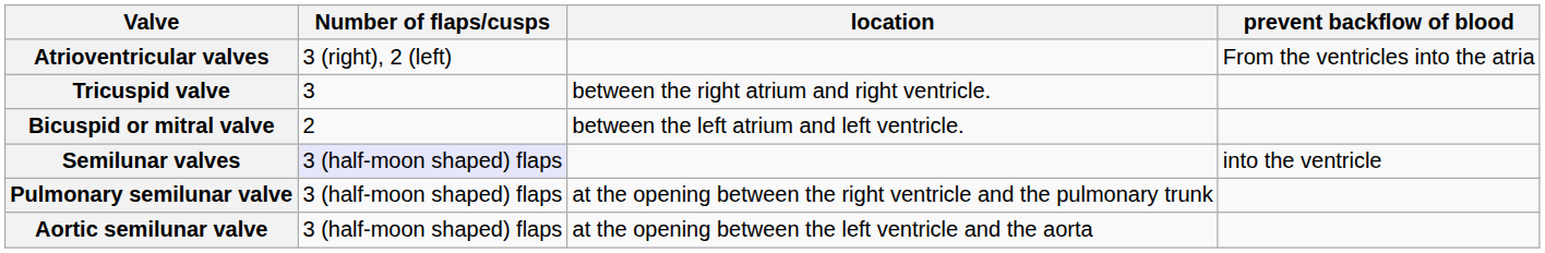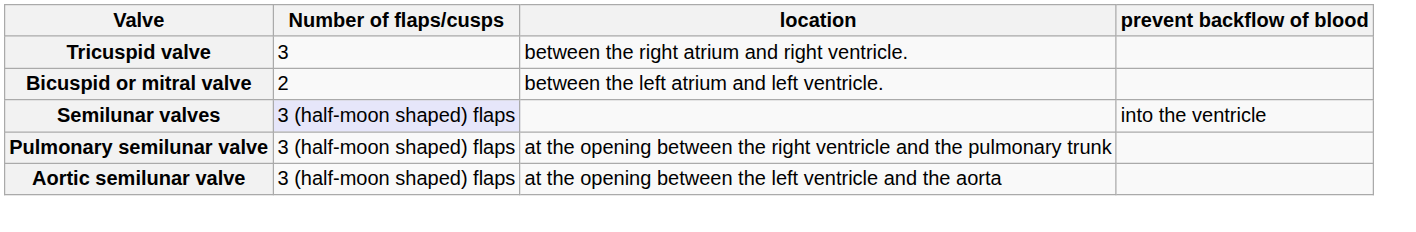- row: Atrioventricular valves | 3 (right), 2 (left) | From the ventricles into the atria
